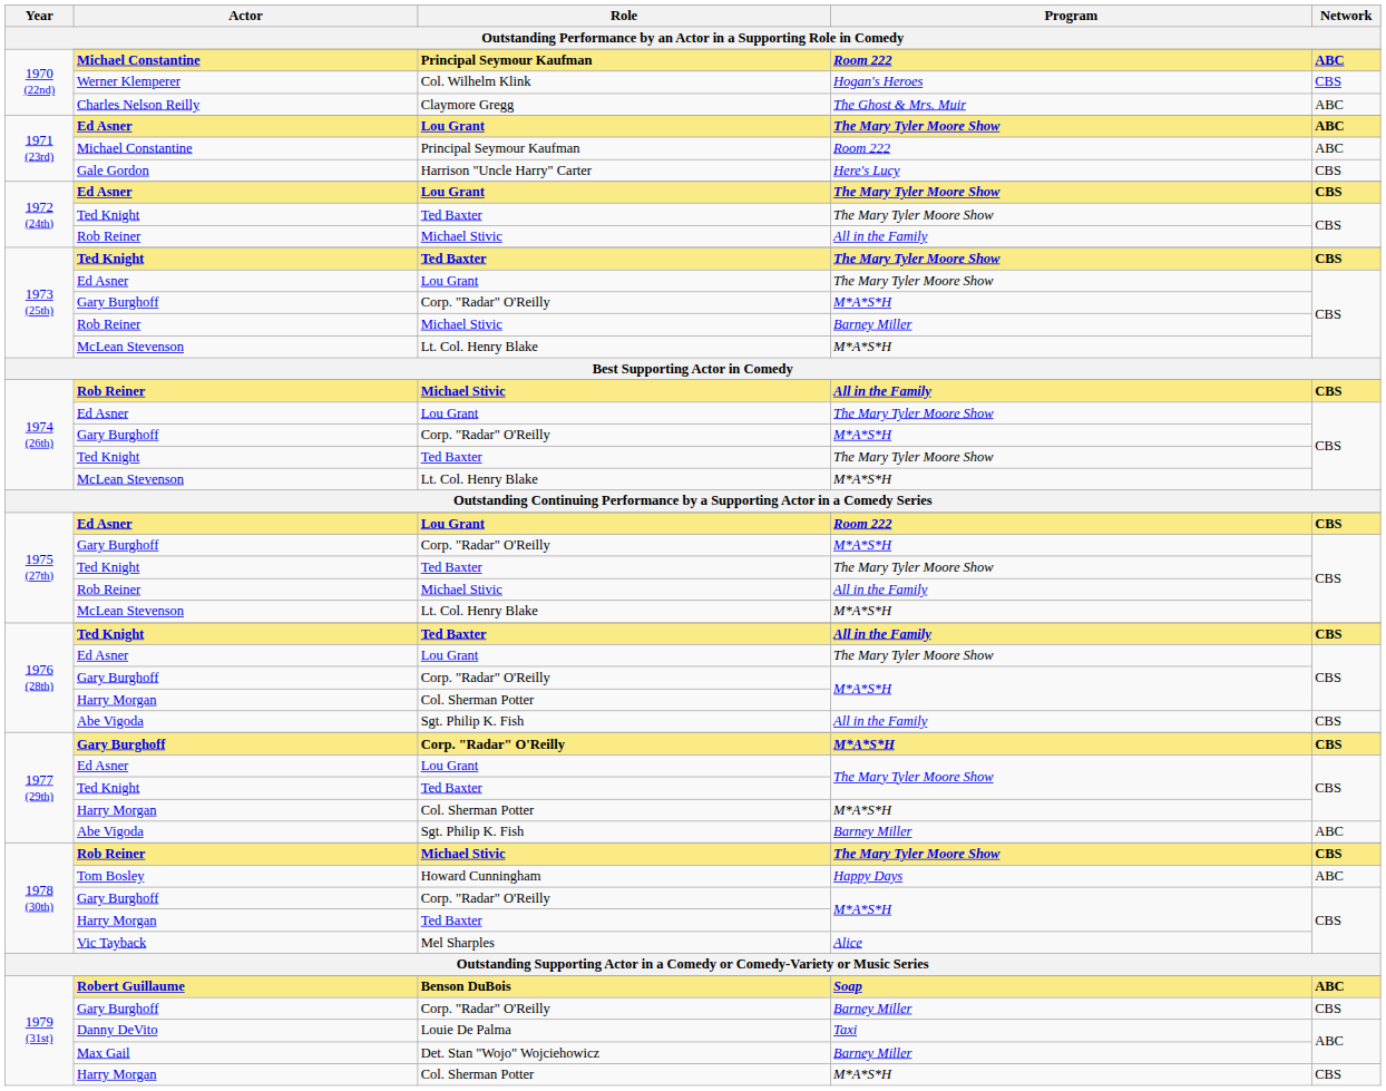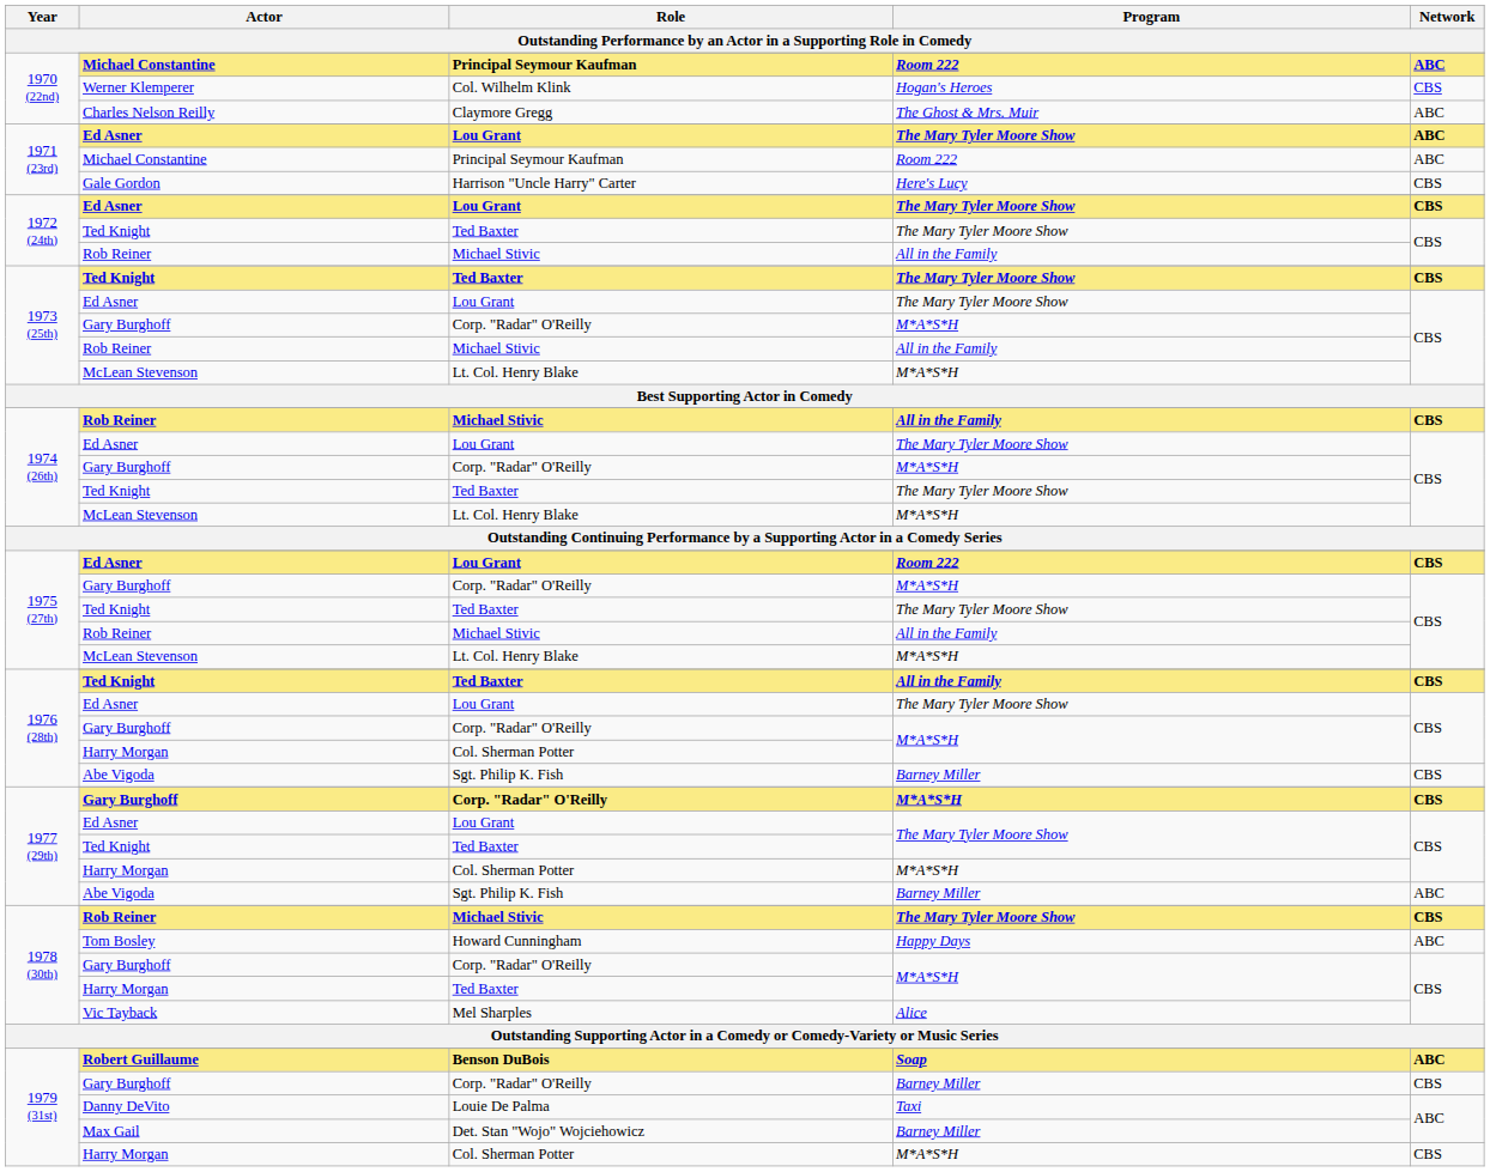1973 (25th) / Rob Reiner | Program: Barney Miller -> All in the Family
1976 (28th) / Abe Vigoda | Program: All in the Family -> Barney Miller
